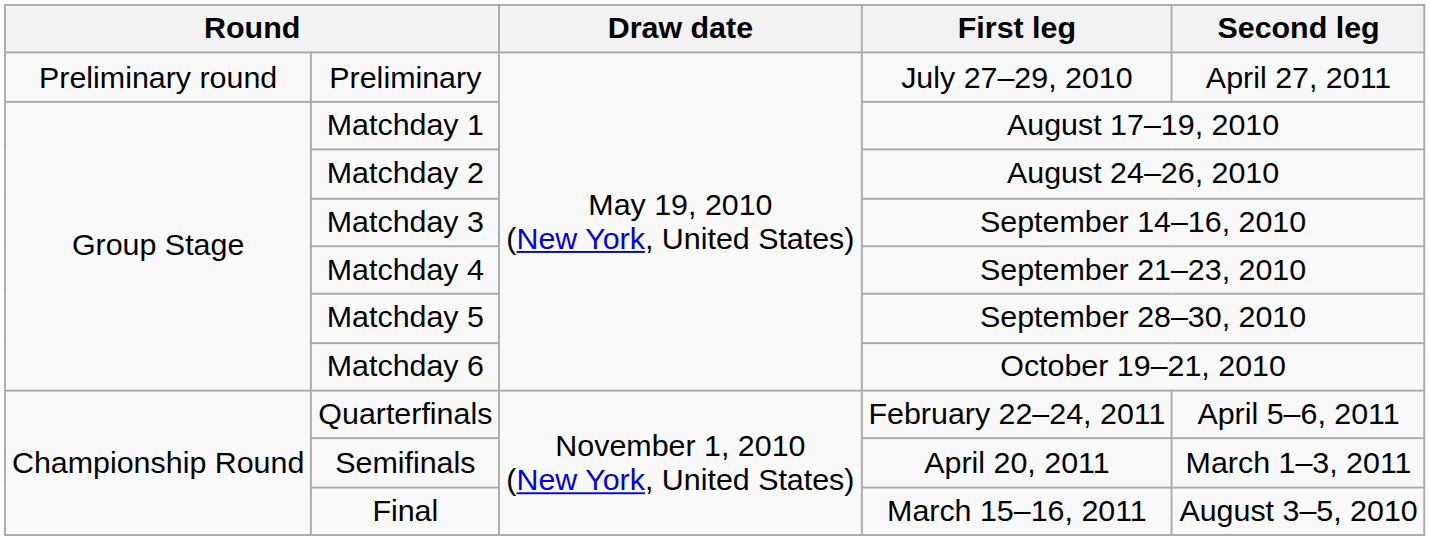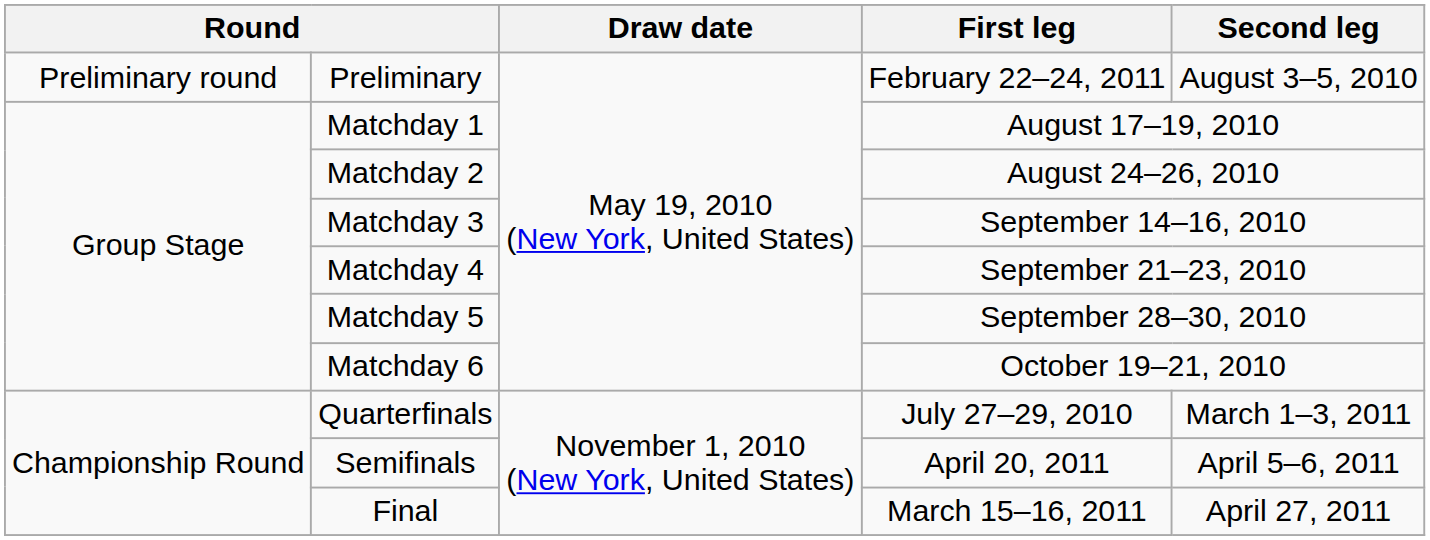Preliminary | First leg: July 27–29, 2010 -> February 22–24, 2011
Preliminary | Second leg: April 27, 2011 -> August 3–5, 2010
Quarterfinals | First leg: February 22–24, 2011 -> July 27–29, 2010
Quarterfinals | Second leg: April 5–6, 2011 -> March 1–3, 2011
Semifinals | Second leg: March 1–3, 2011 -> April 5–6, 2011
Final | Second leg: August 3–5, 2010 -> April 27, 2011
